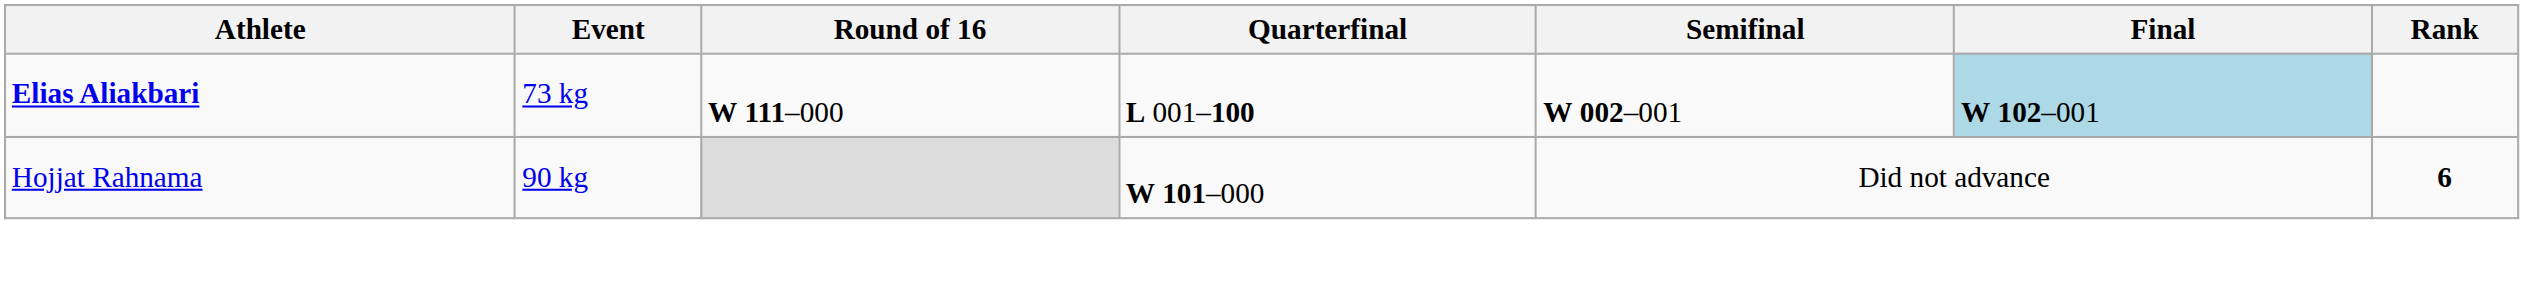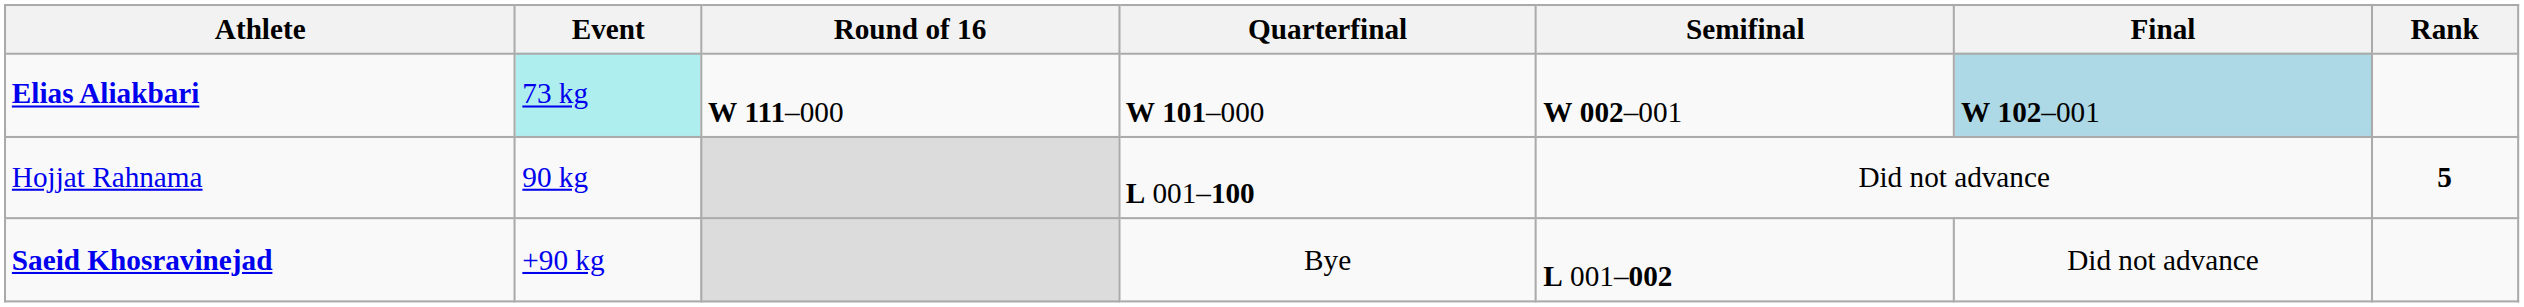Elias Aliakbari | Event: no background -> paleturquoise background
Elias Aliakbari | Quarterfinal: L 001–100 -> W 101–000
Hojjat Rahnama | Quarterfinal: W 101–000 -> L 001–100
Hojjat Rahnama | Rank: 6 -> 5
+ row: Saeid Khosravinejad | +90 kg | Bye | L 001–002 | Did not advance
